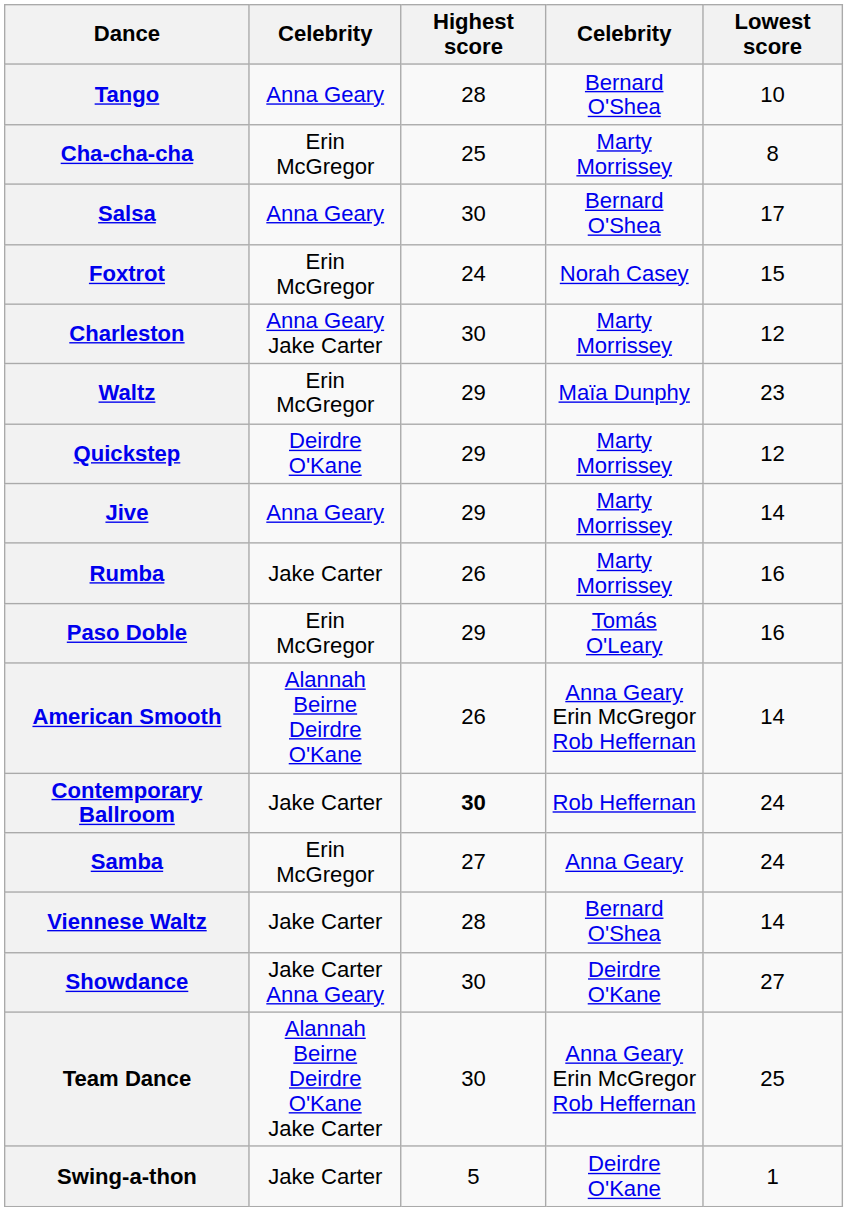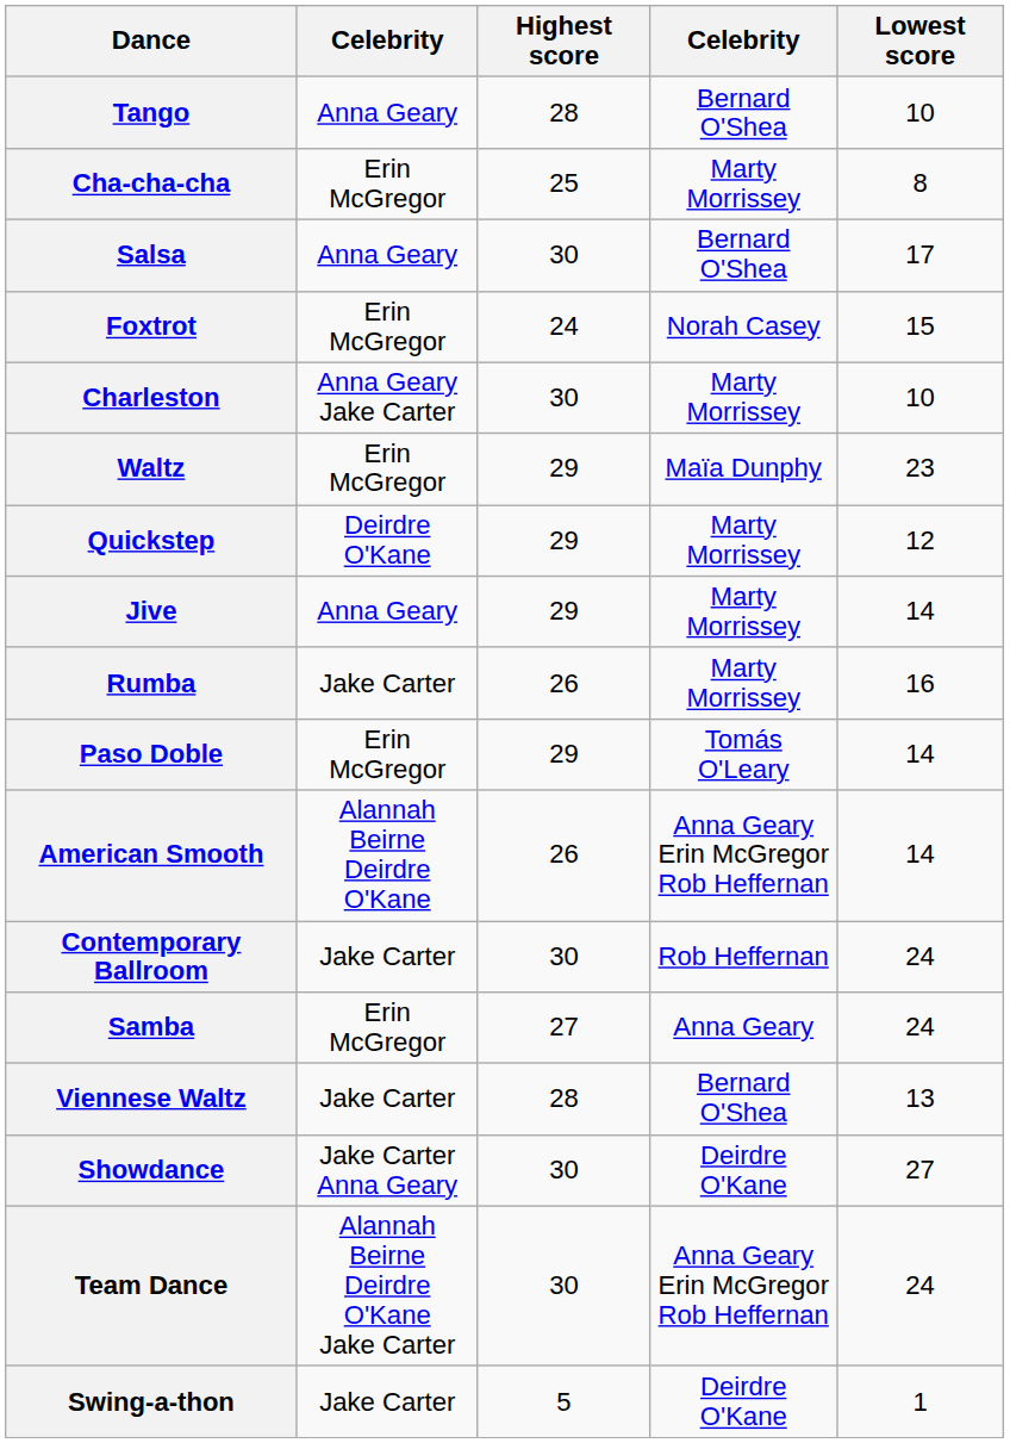Charleston | Lowest score: 12 -> 10
Paso Doble | Lowest score: 16 -> 14
Contemporary Ballroom | Highest score: bold -> normal
Viennese Waltz | Lowest score: 14 -> 13
Team Dance | Lowest score: 25 -> 24
